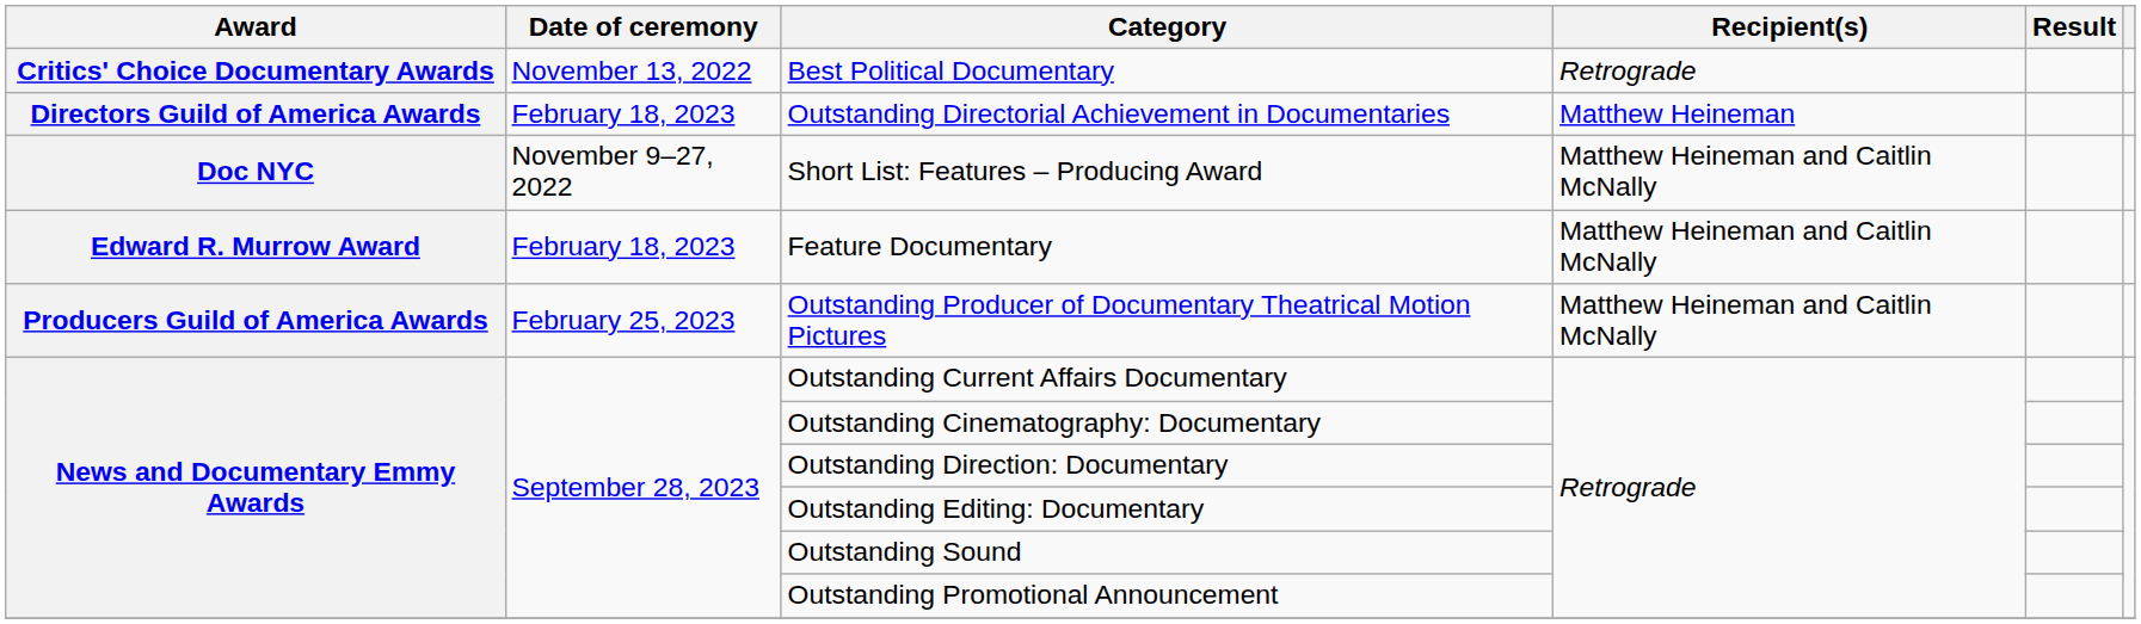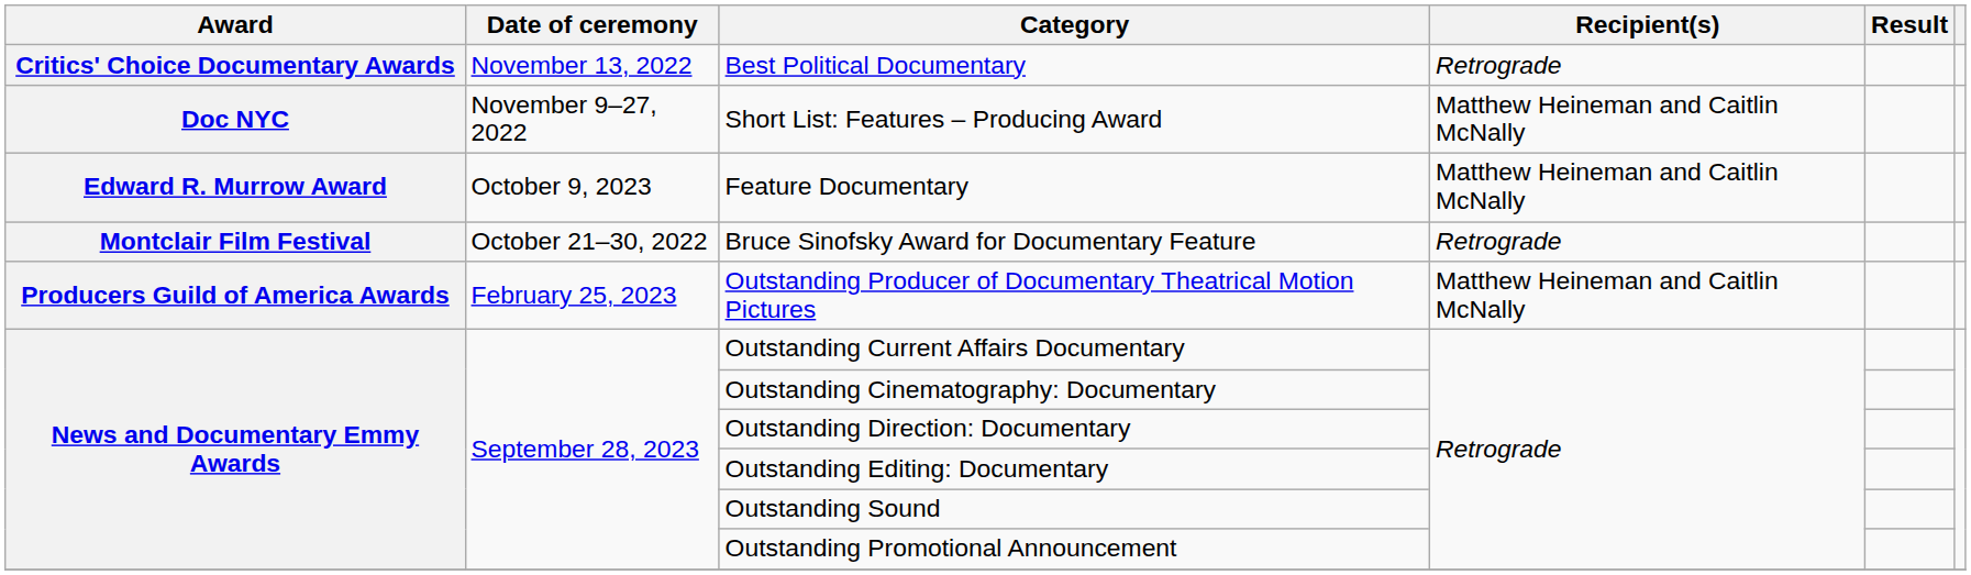- row: Directors Guild of America Awards | February 18, 2023 | Outstanding Directorial Achievement in Documentaries | Matthew Heineman
Feature Documentary | Date of ceremony: February 18, 2023 -> October 9, 2023
+ row: Montclair Film Festival | October 21–30, 2022 | Bruce Sinofsky Award for Documentary Feature | Retrograde
